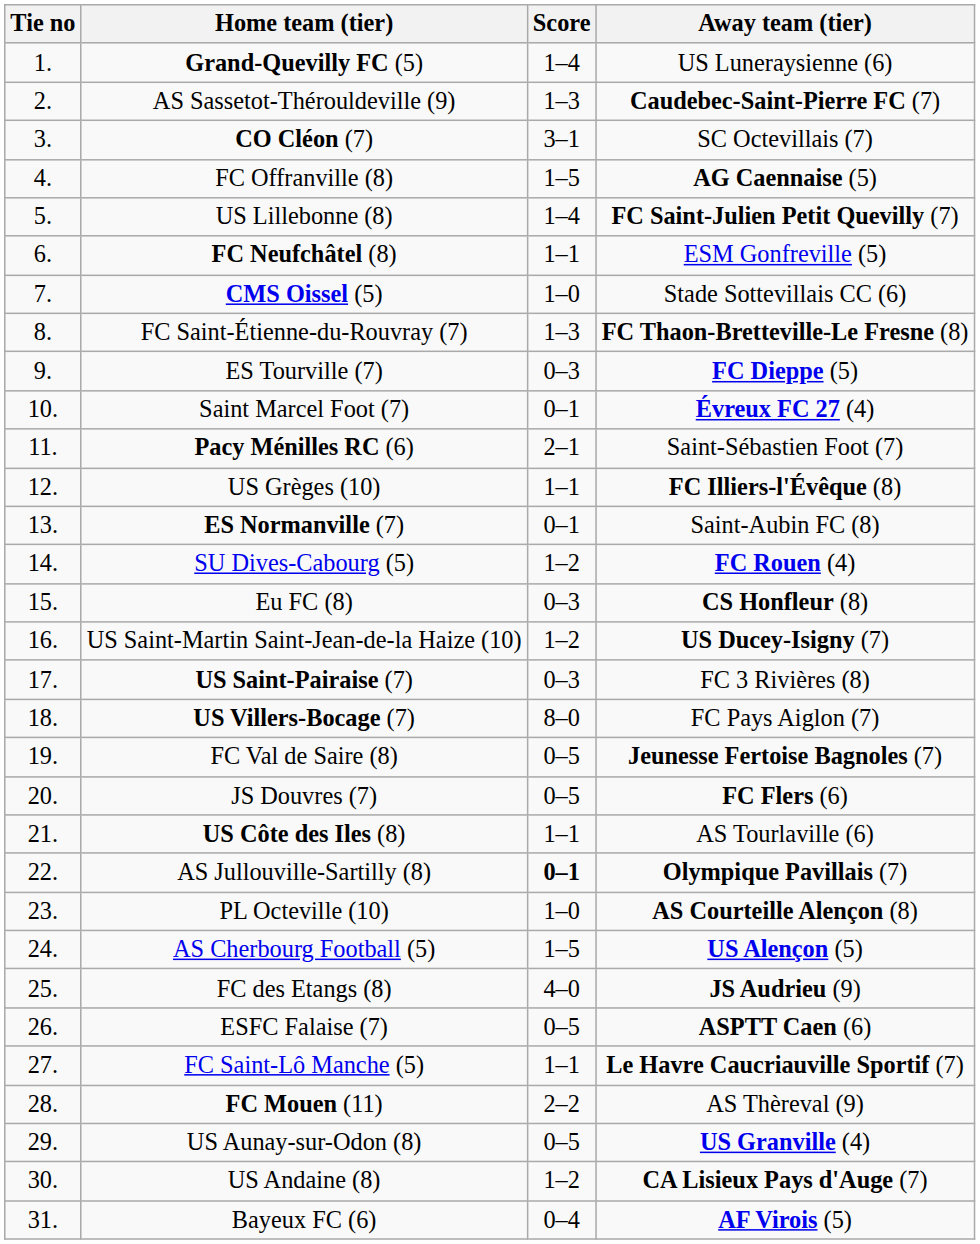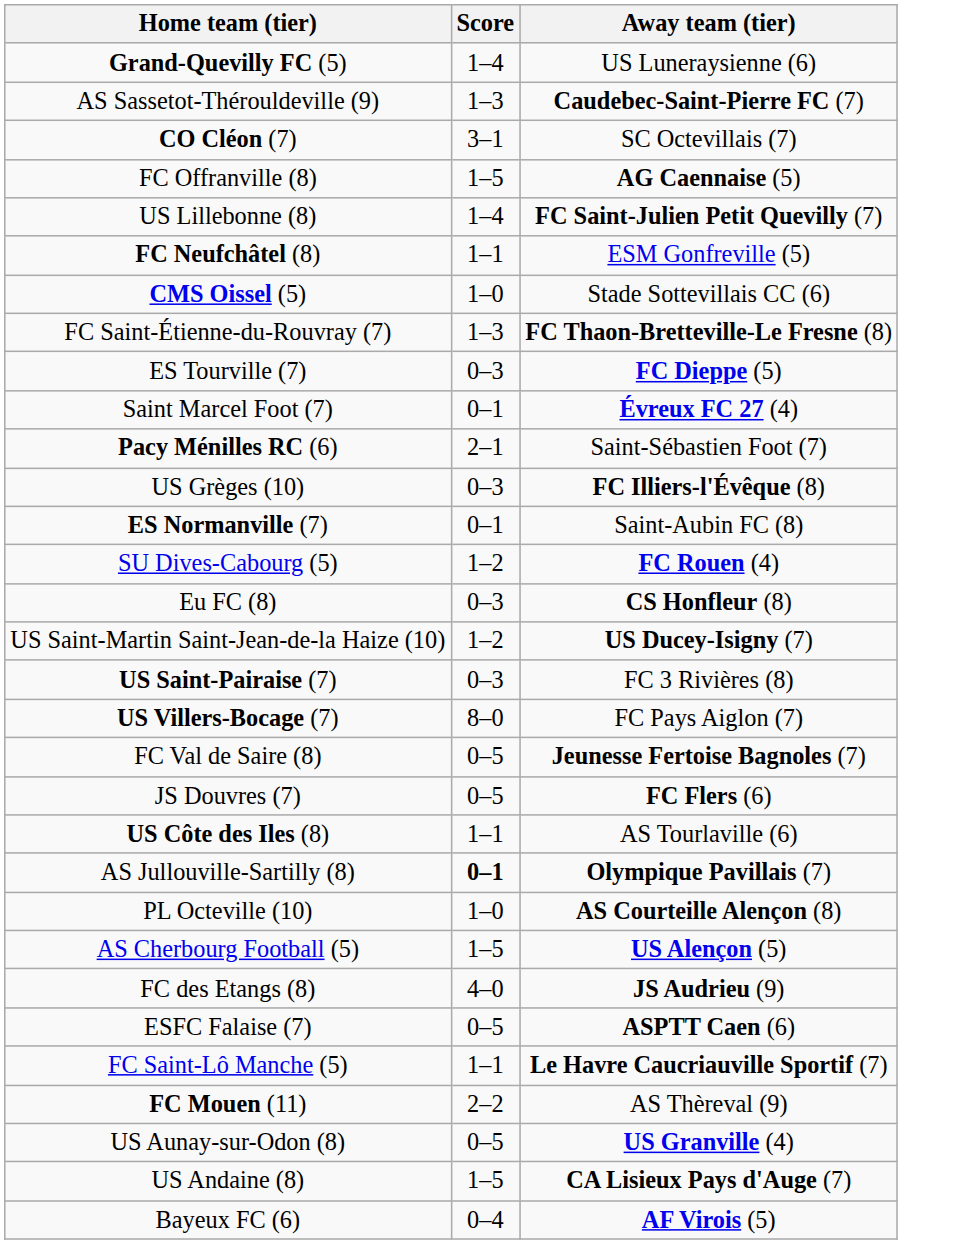- column: Tie no | 1. | 2. | 3. | 4. | 5. | 6. | 7. | 8. | 9. | 10. | 11. | 12. | 13. | 14. | 15. | 16. | 17. | 18. | 19. | 20. | 21. | 22. | 23. | 24. | 25. | 26. | 27. | 28. | 29. | 30. | 31.
US Grèges (10) | Score: 1–1 -> 0–3
US Andaine (8) | Score: 1–2 -> 1–5
